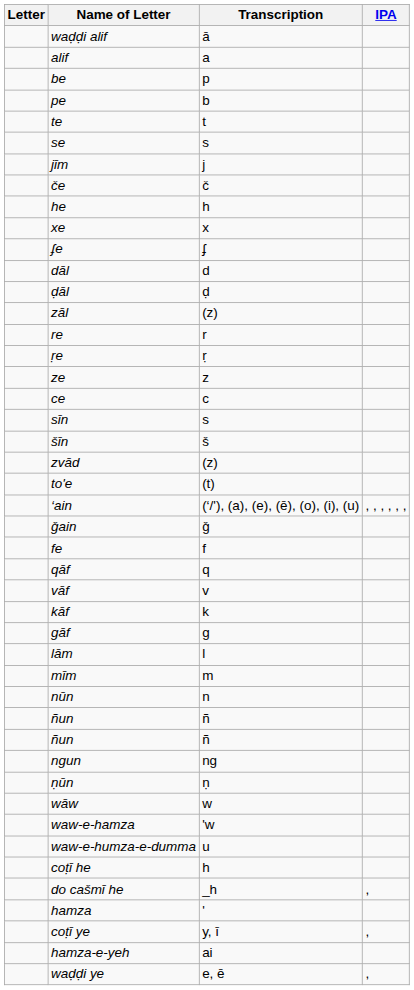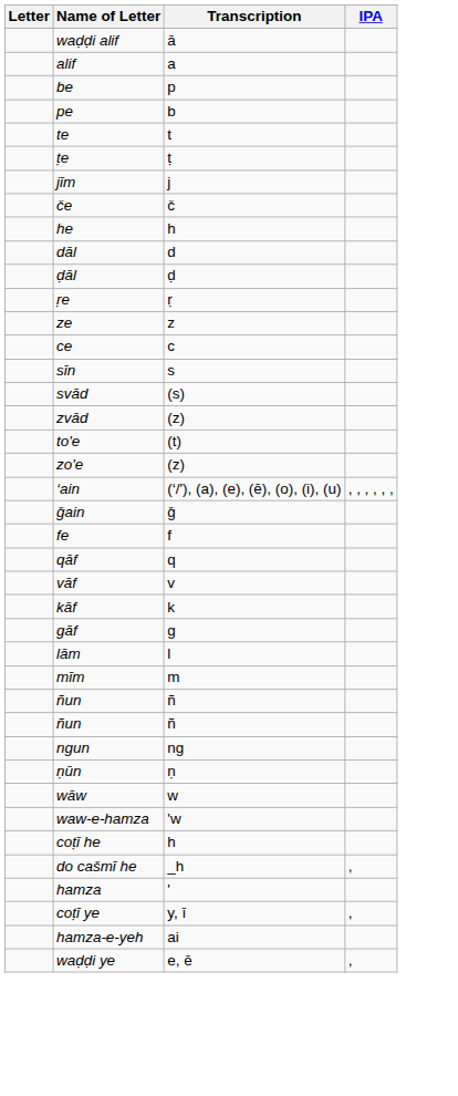+ row: ṭe | ṭ
- row: se | s
- row: xe | x
- row: ʄe | ʄ
- row: zāl | (z)
- row: re | r
- row: šīn | š
+ row: svād | (s)
+ row: zo'e | (z)
- row: nūn | n
- row: waw-e-humza-e-dumma | u
